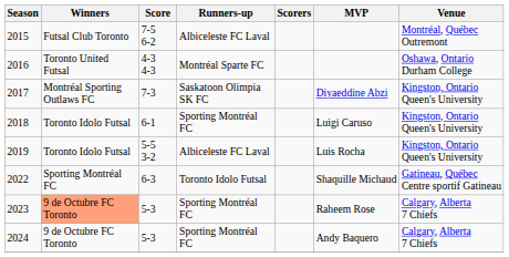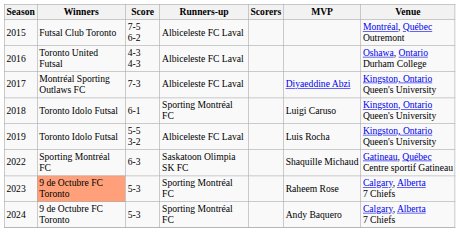2016 | Runners-up: Montréal Sparte FC -> Albiceleste FC Laval
2017 | Runners-up: Saskatoon Olimpia SK FC -> Albiceleste FC Laval
2022 | Runners-up: Toronto Idolo Futsal -> Saskatoon Olimpia SK FC
